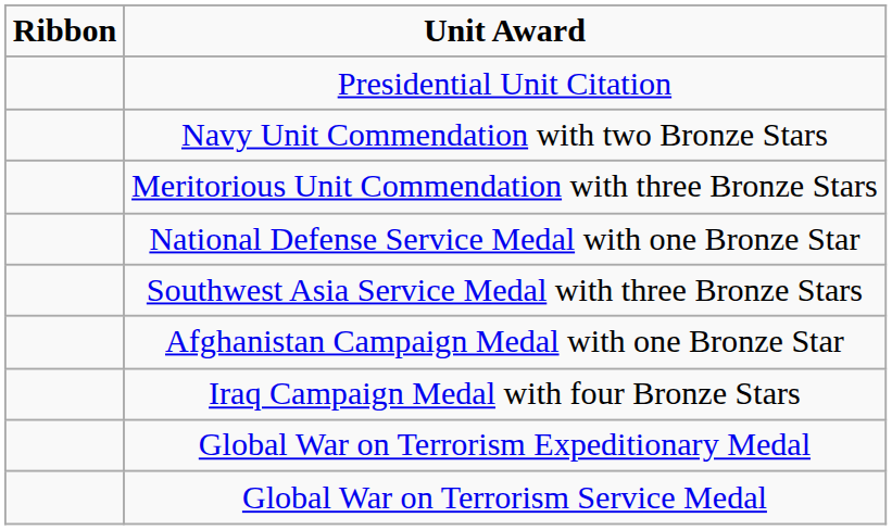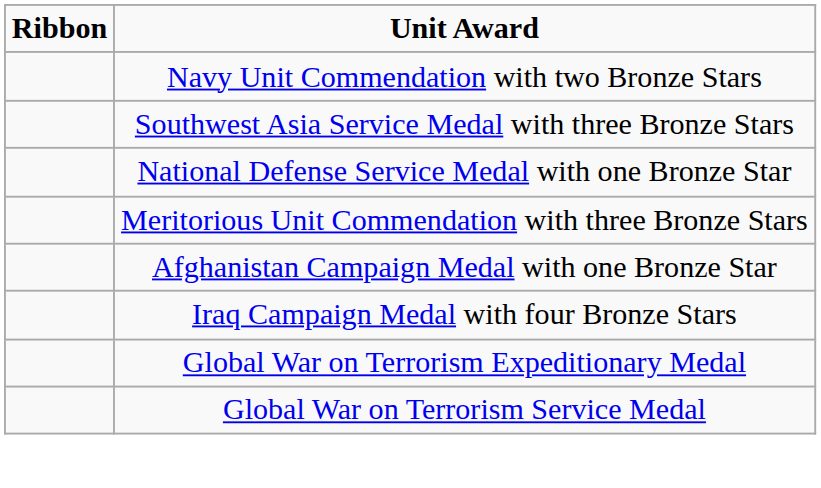- row: Presidential Unit Citation
rows swapped: Meritorious Unit Commendation with three Bronze Stars <-> Southwest Asia Service Medal with three Bronze Stars
